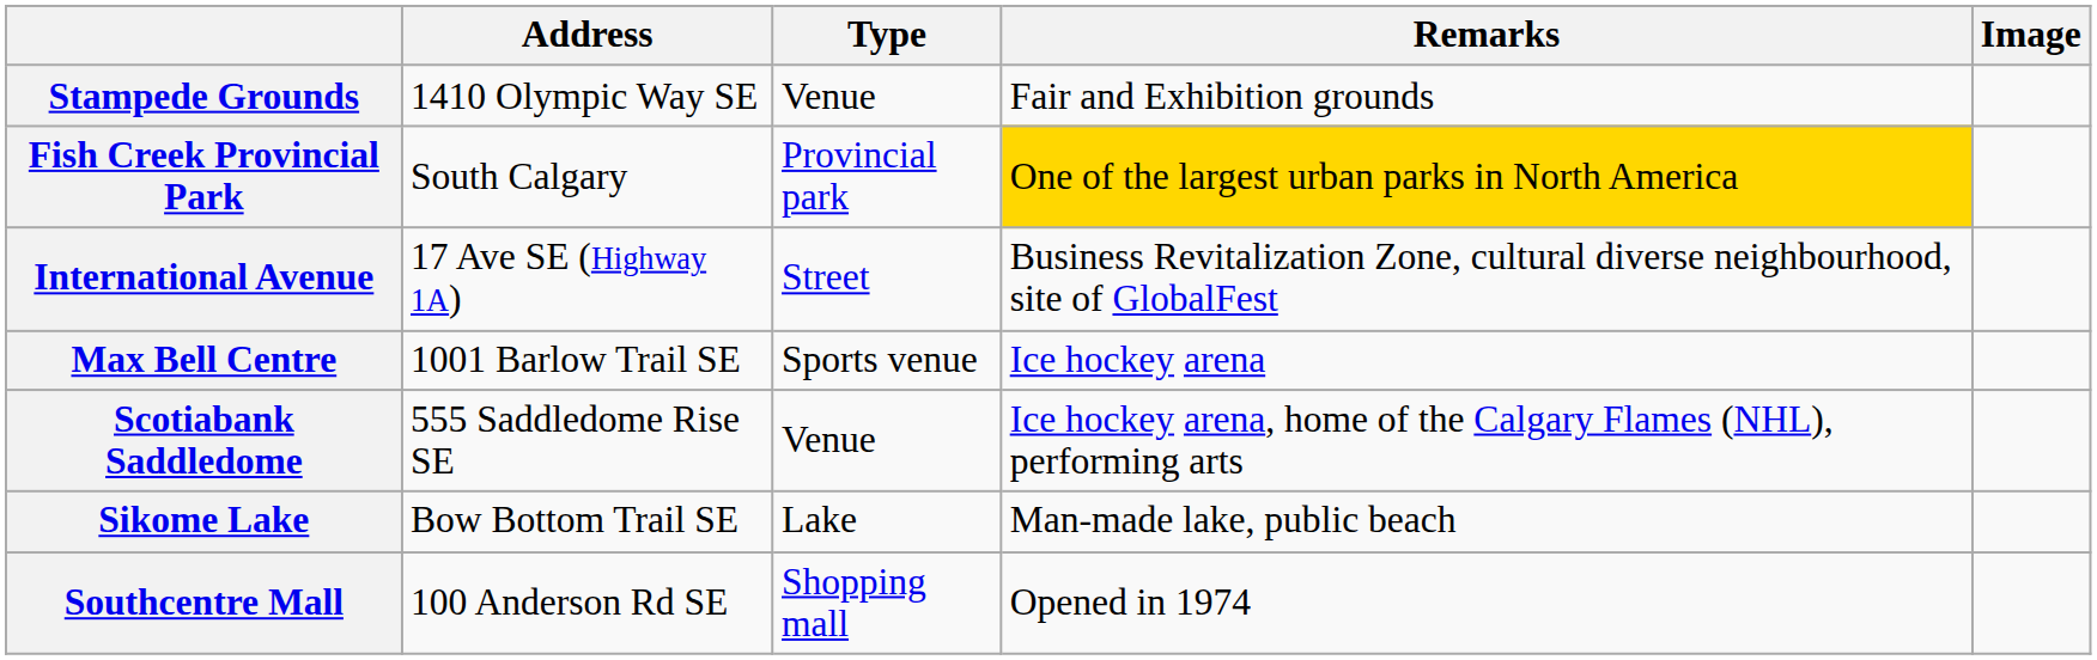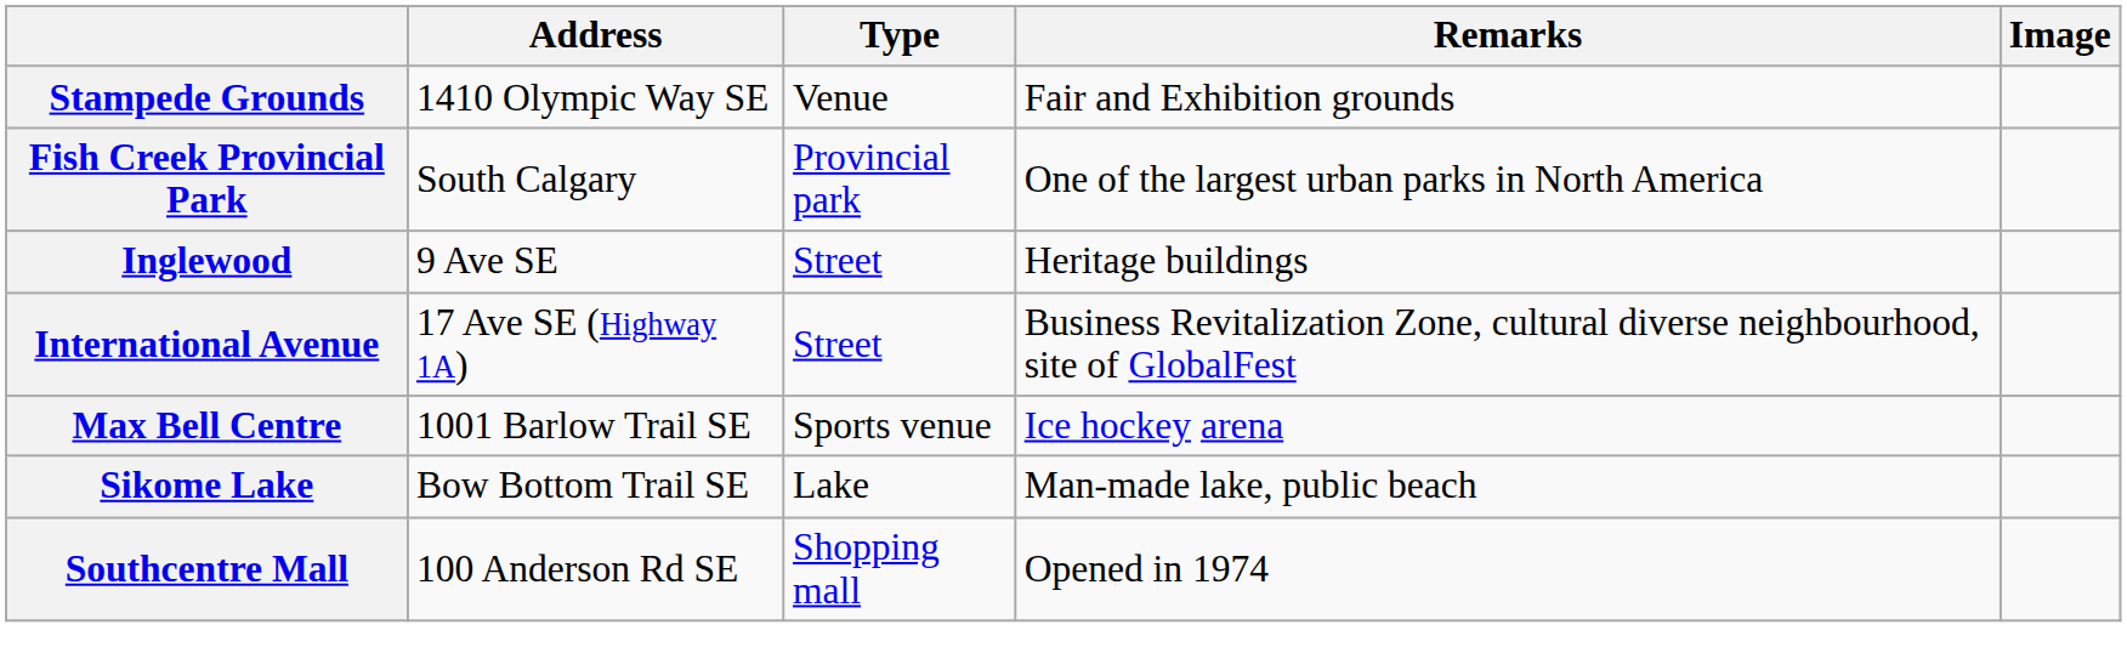Fish Creek Provincial Park | Remarks: gold background -> no background
+ row: Inglewood | 9 Ave SE | Street | Heritage buildings
- row: Scotiabank Saddledome | 555 Saddledome Rise SE | Venue | Ice hockey arena, home of the Calgary Flames (NHL), performing arts
